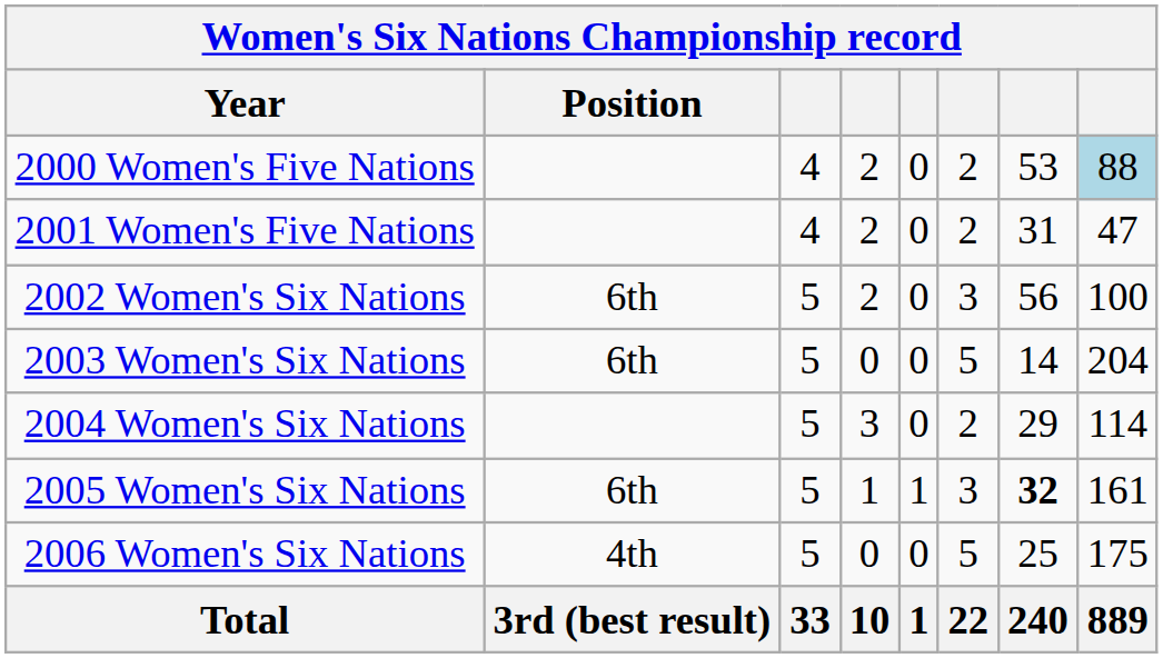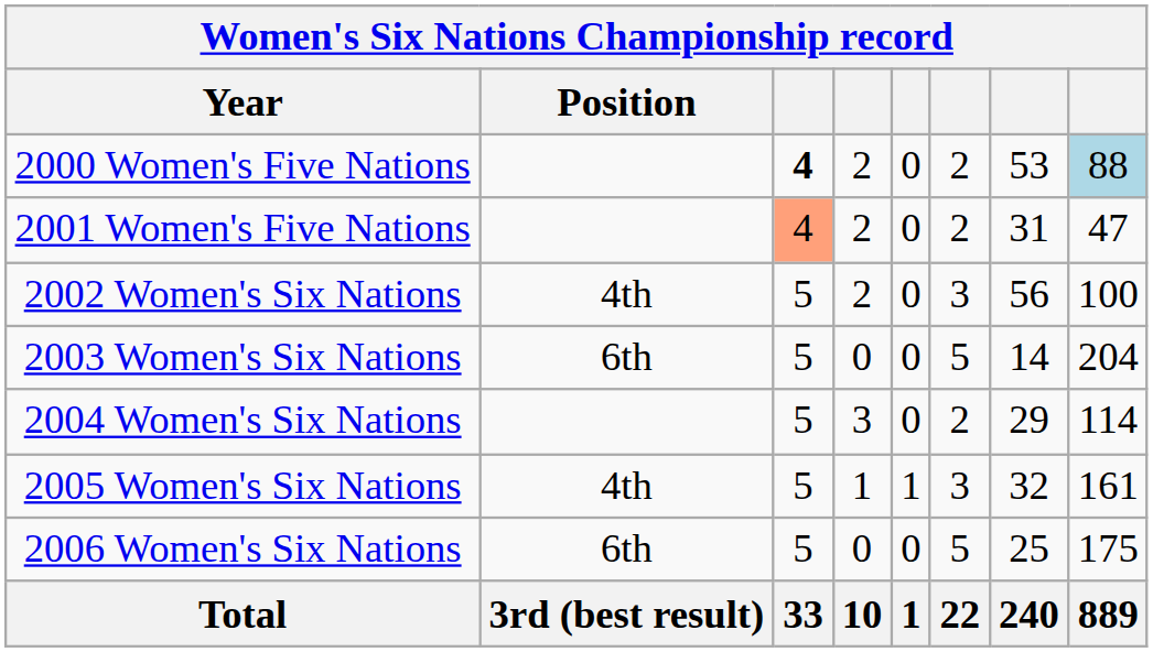2000 Women's Five Nations | column 3: normal -> bold
2001 Women's Five Nations | column 3: no background -> lightsalmon background
2002 Women's Six Nations | Position: 6th -> 4th
2005 Women's Six Nations | Position: 6th -> 4th
2005 Women's Six Nations | column 7: bold -> normal
2006 Women's Six Nations | Position: 4th -> 6th
